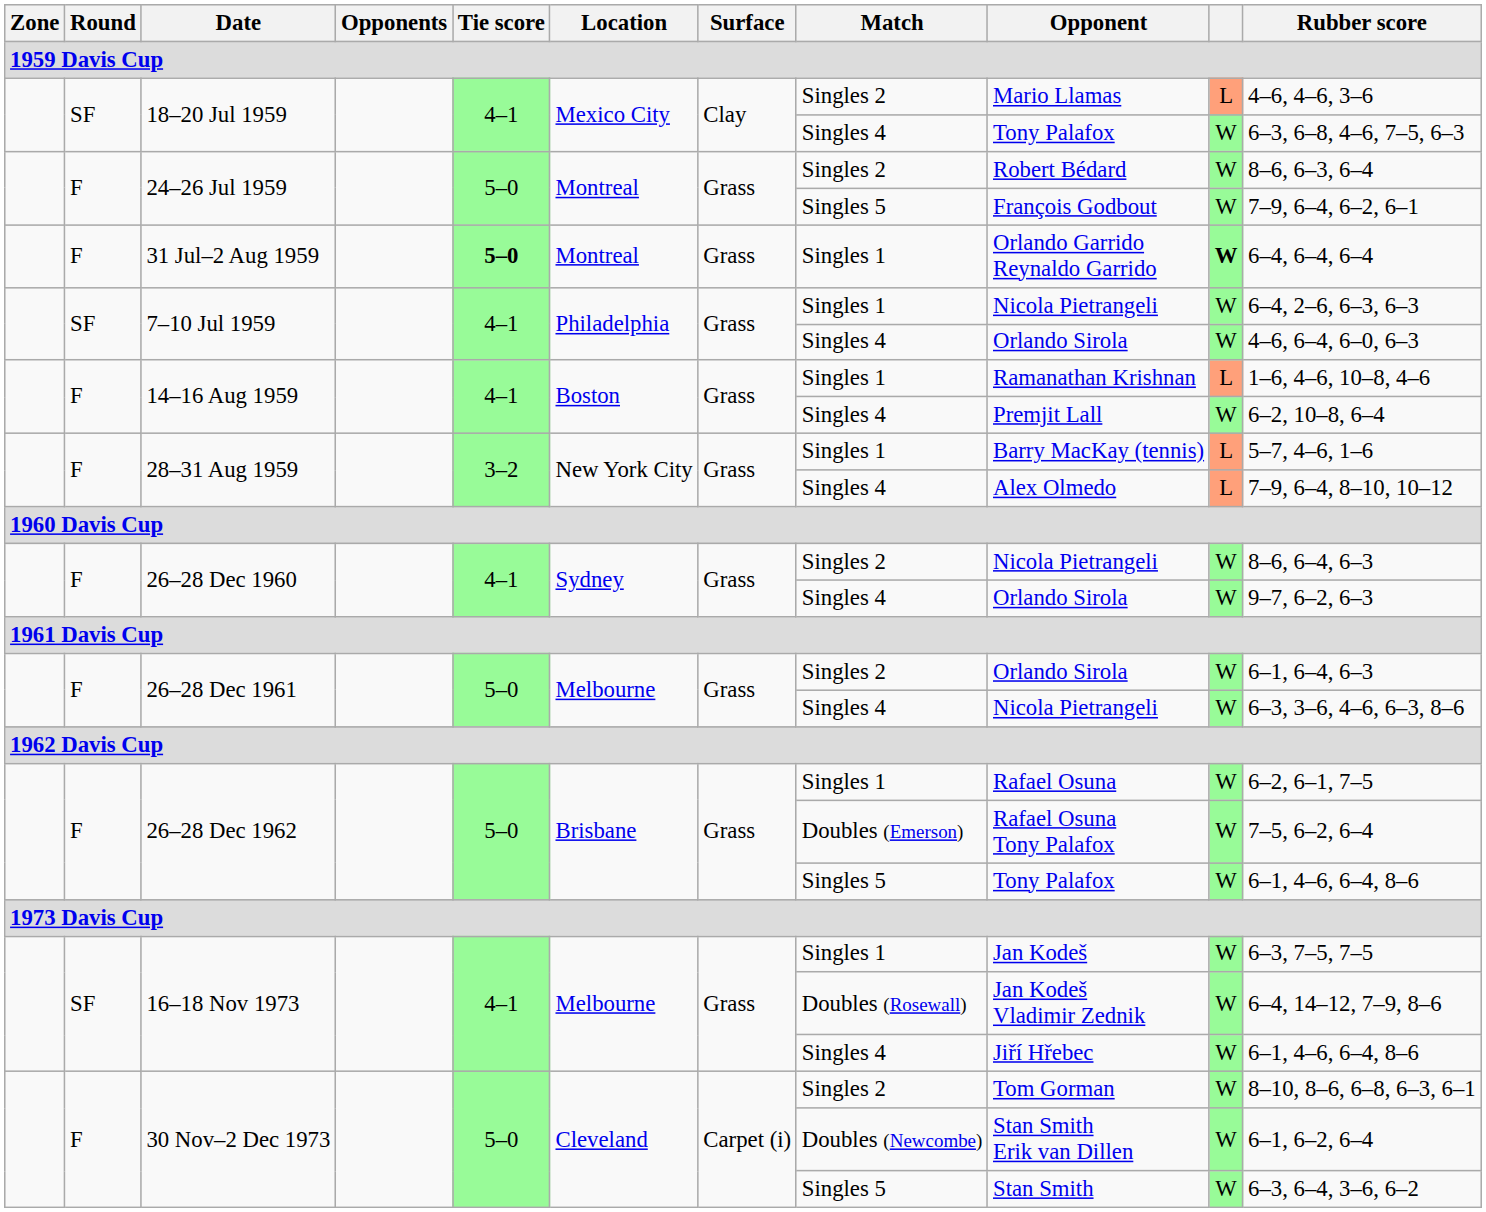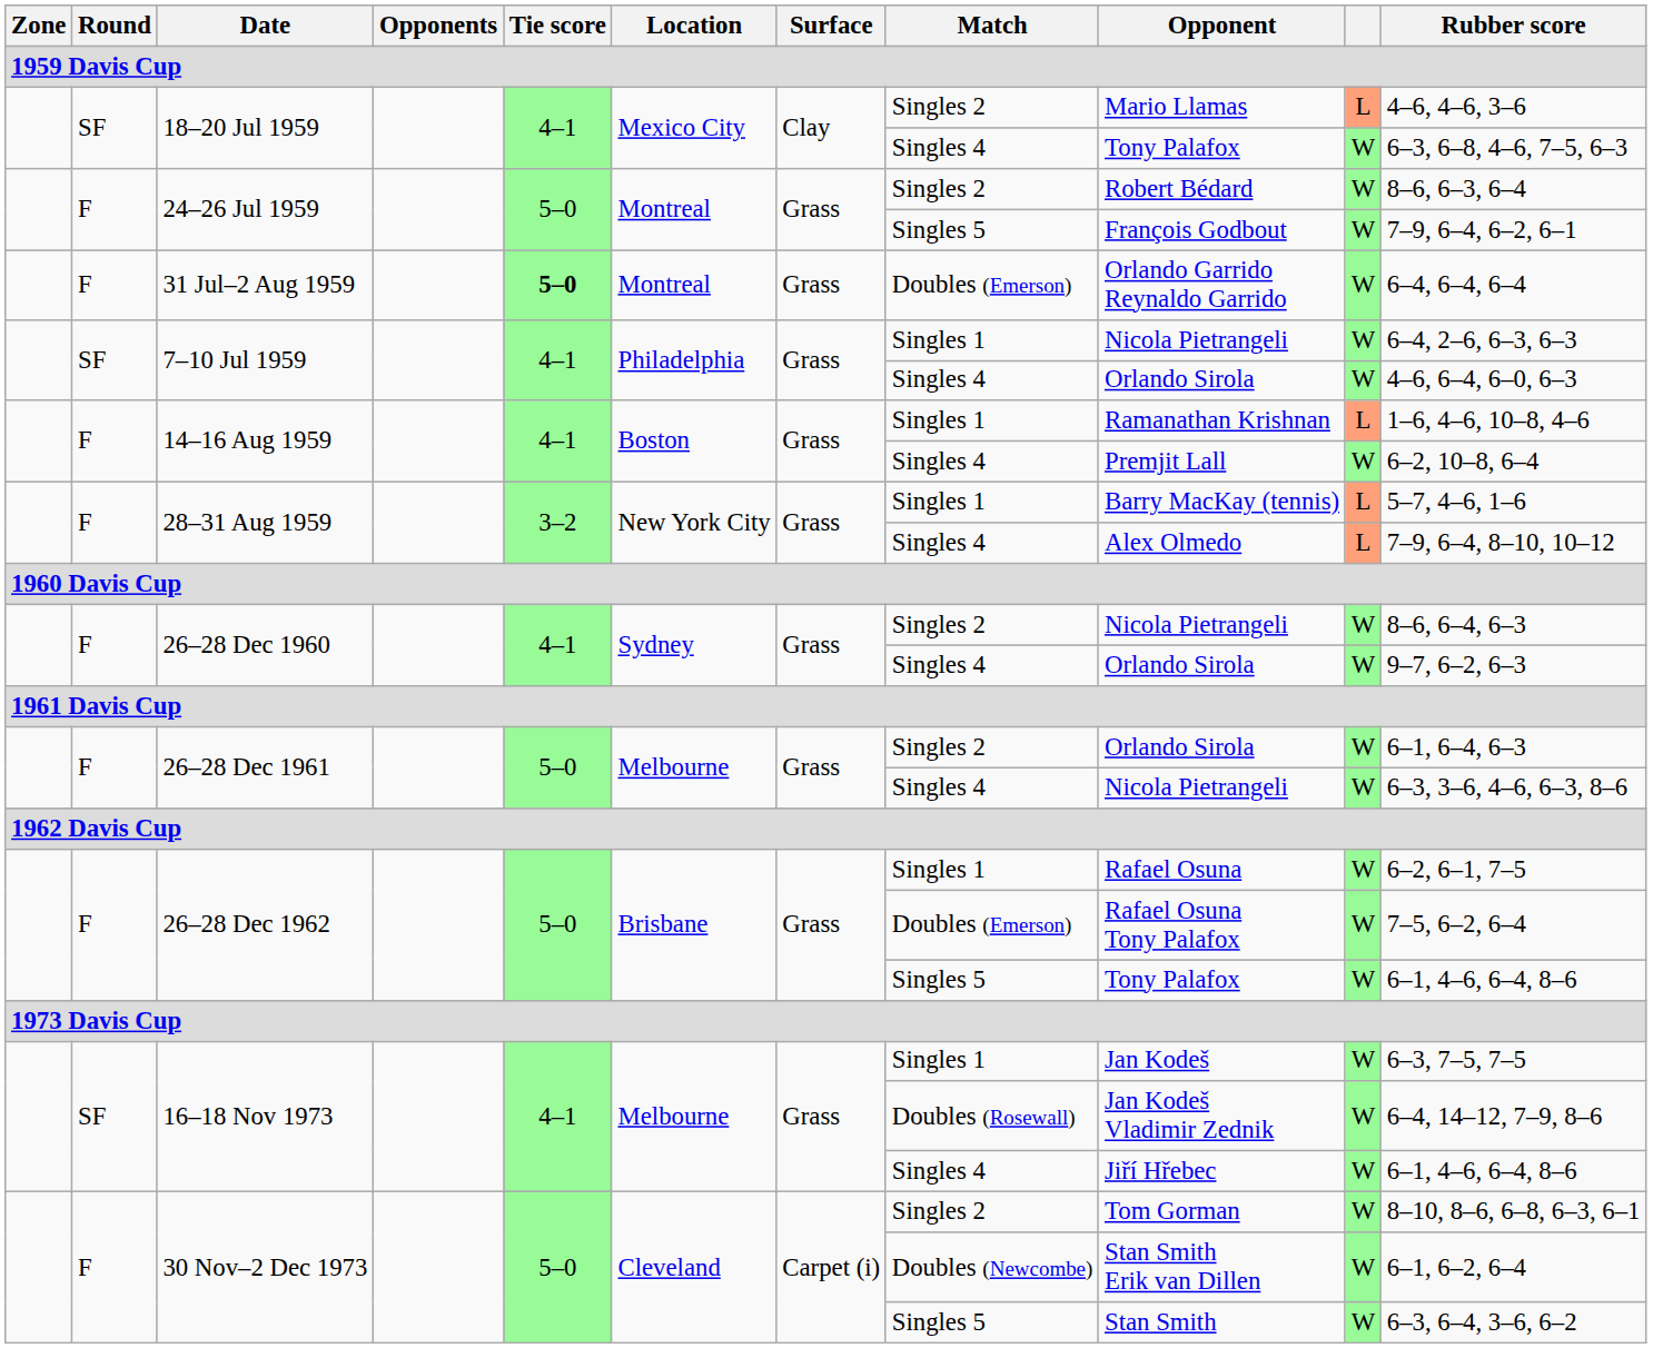31 Jul–2 Aug 1959 | Match: Singles 1 -> Doubles (Emerson)
31 Jul–2 Aug 1959 | column 10: bold -> normal
